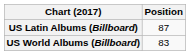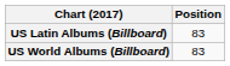US Latin Albums (Billboard) | Position: 87 -> 83
